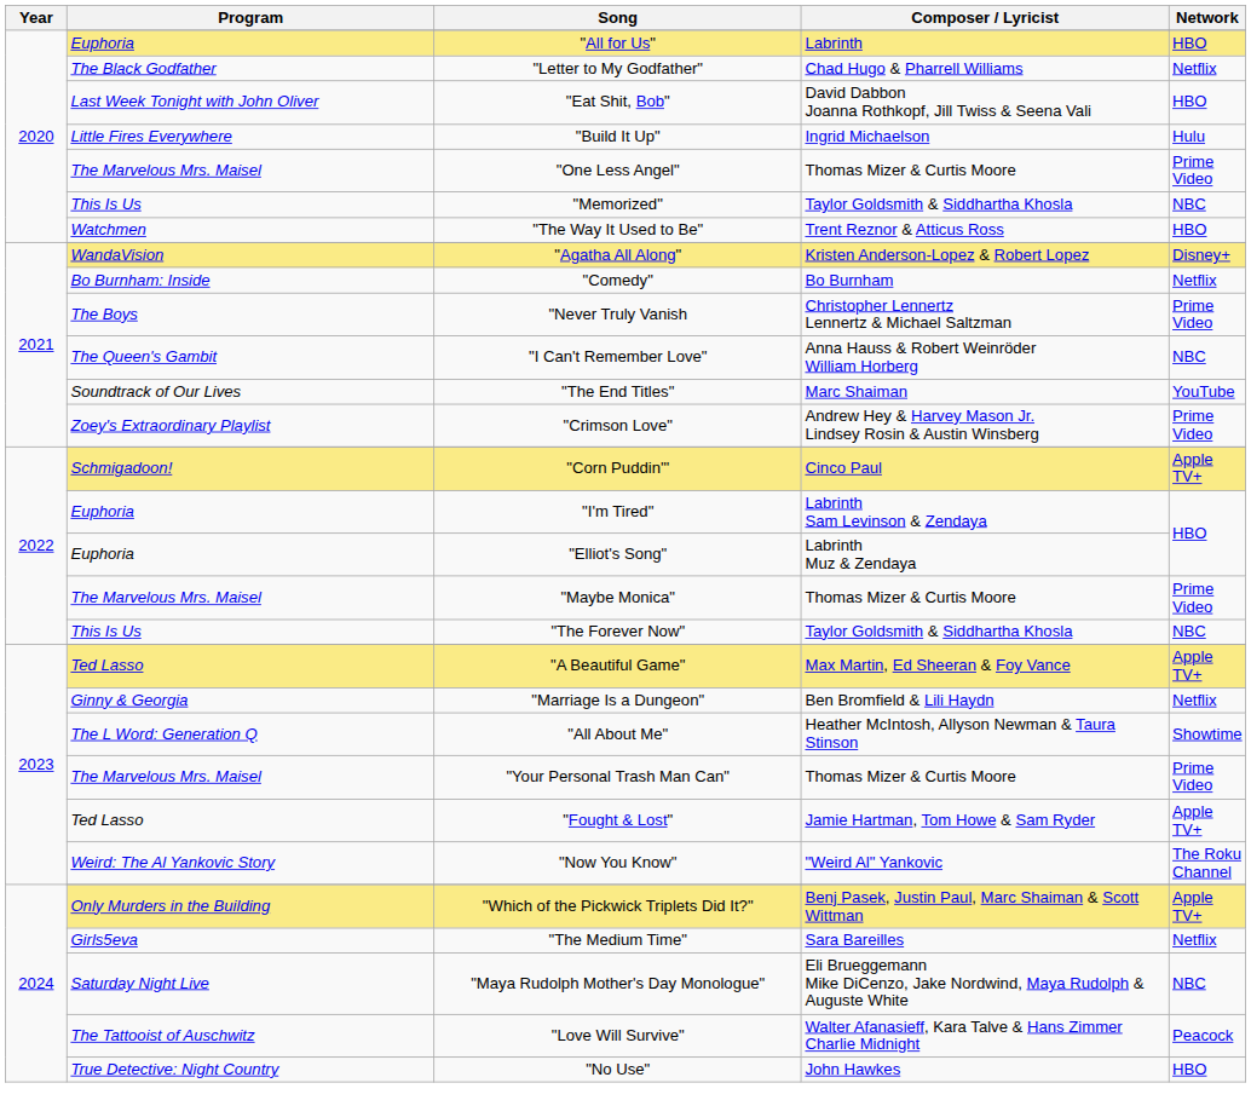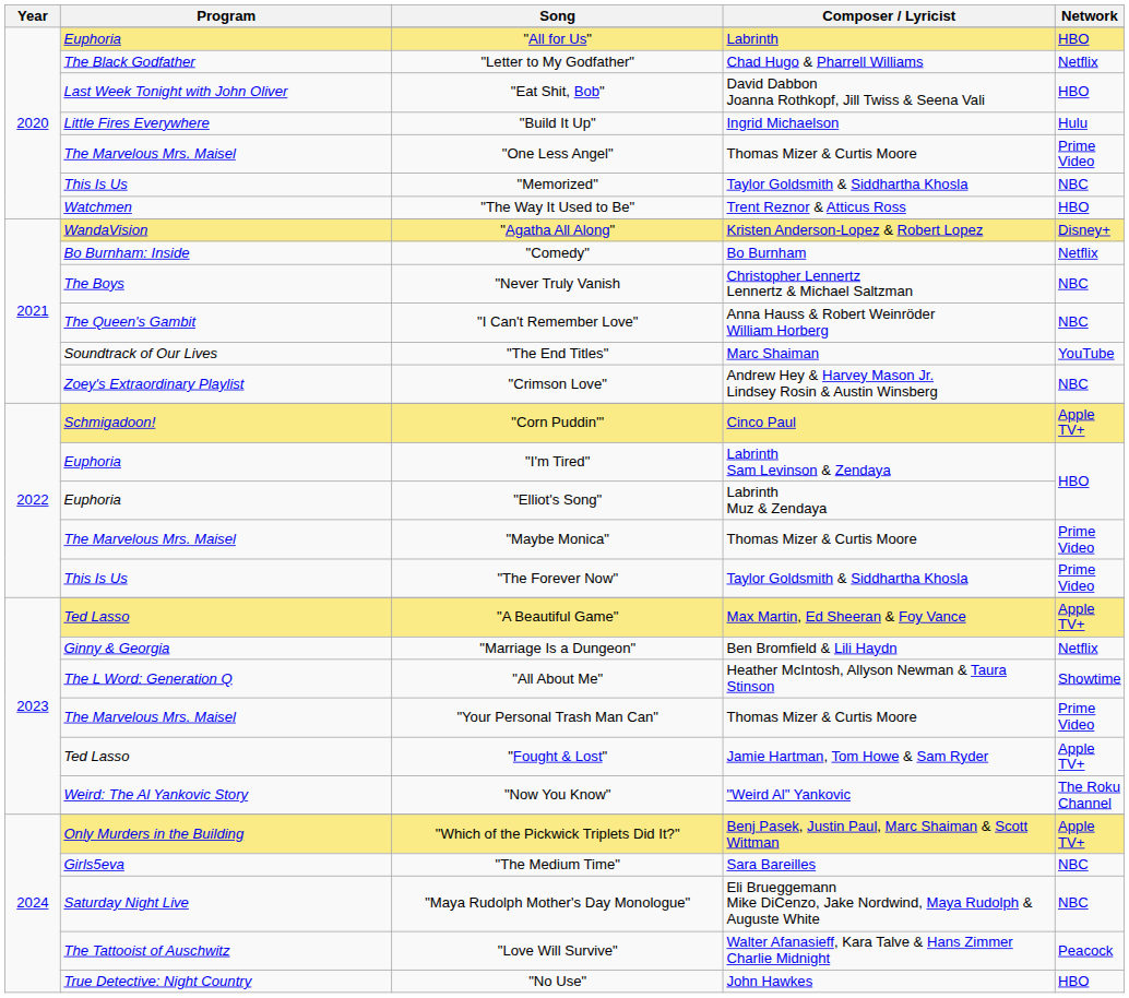"Never Truly Vanish | Network: Prime Video -> NBC
"Crimson Love" | Network: Prime Video -> NBC
"The Forever Now" | Network: NBC -> Prime Video
"The Medium Time" | Network: Netflix -> NBC
